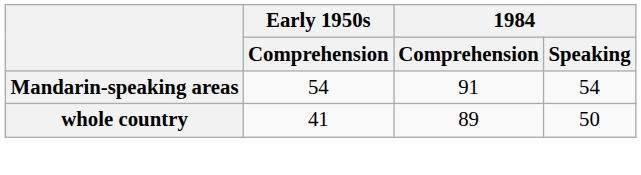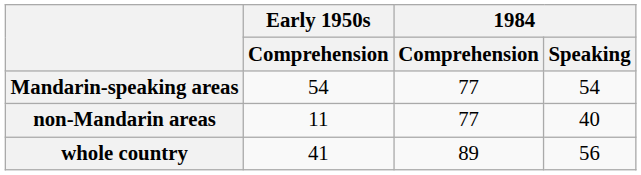Mandarin-speaking areas | 1984 / Comprehension: 91 -> 77
+ row: non-Mandarin areas | 11 | 77 | 40
whole country | 1984 / Speaking: 50 -> 56
